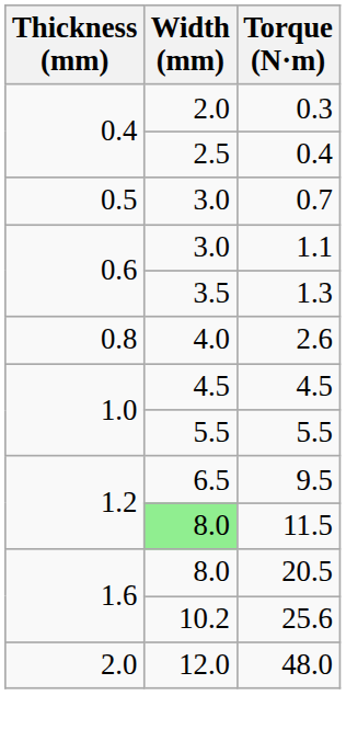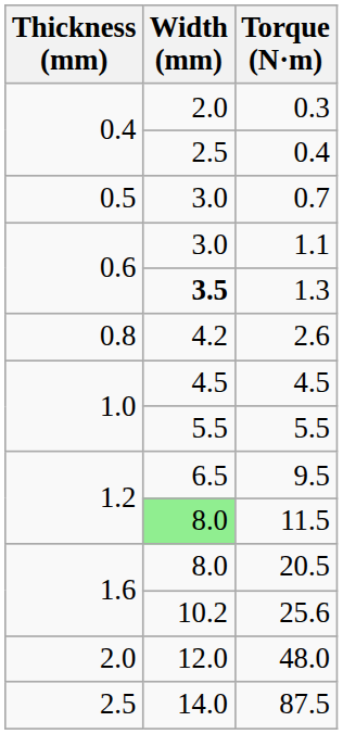1.3 | Width (mm): normal -> bold
2.6 | Width (mm): 4.0 -> 4.2
+ row: 2.5 | 14.0 | 87.5
